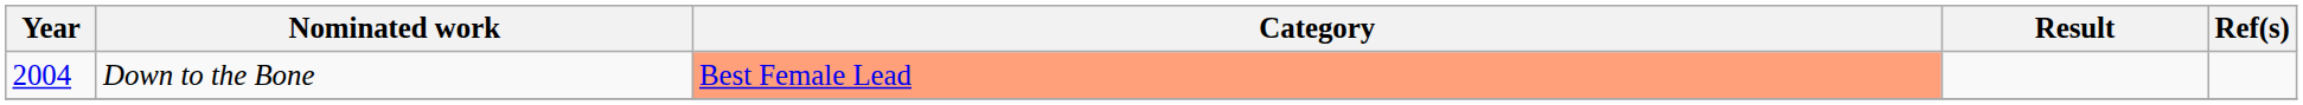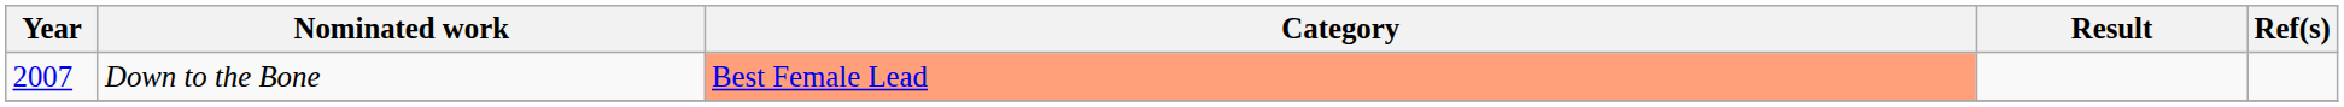Down to the Bone | Year: 2004 -> 2007
